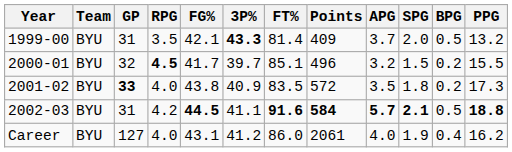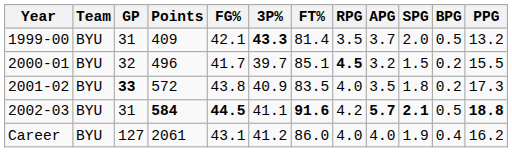columns swapped: Points <-> RPG
